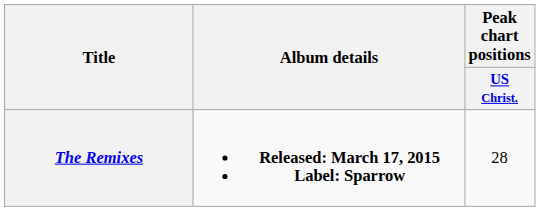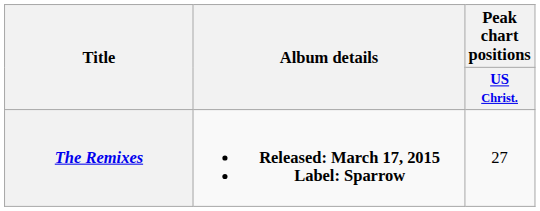The Remixes | Peak chart positions / US Christ.: 28 -> 27
